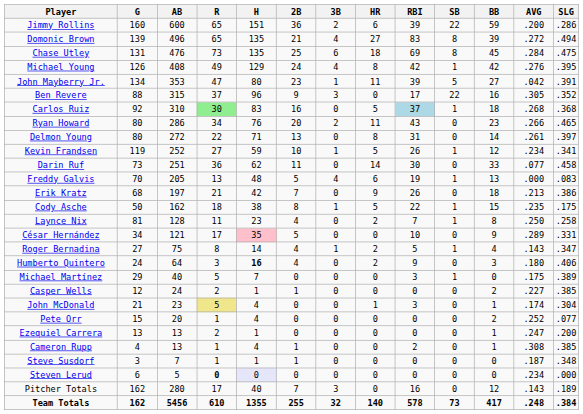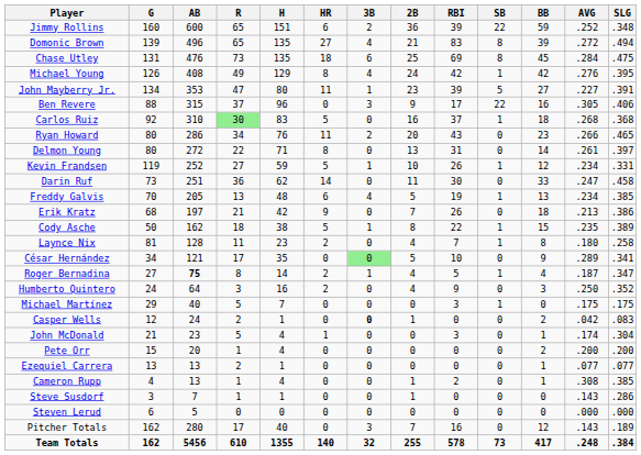columns swapped: 2B <-> HR
Jimmy Rollins | AVG: .200 -> .252
Jimmy Rollins | SLG: .286 -> .348
John Mayberry Jr. | AVG: .042 -> .227
Ben Revere | SLG: .352 -> .406
Carlos Ruiz | RBI: lightblue background -> no background
Kevin Frandsen | SLG: .341 -> .331
Darin Ruf | AVG: .077 -> .247
Freddy Galvis | AVG: .000 -> .234
Freddy Galvis | SLG: .083 -> .385
Cody Asche | SLG: .175 -> .389
Laynce Nix | AVG: .250 -> .180
César Hernández | H: pink background -> no background
César Hernández | 3B: no background -> lightgreen background
César Hernández | SLG: .331 -> .341
Roger Bernadina | AB: normal -> bold
Roger Bernadina | AVG: .143 -> .187
Humberto Quintero | H: bold -> normal
Humberto Quintero | AVG: .180 -> .250
Humberto Quintero | SLG: .406 -> .352
Michael Martínez | SLG: .389 -> .175
Casper Wells | 3B: normal -> bold
Casper Wells | AVG: .227 -> .042
Casper Wells | SLG: .385 -> .083
John McDonald | R: khaki background -> no background
Pete Orr | AVG: .252 -> .200
Pete Orr | SLG: .077 -> .200
Ezequiel Carrera | AVG: .247 -> .077
Ezequiel Carrera | SLG: .200 -> .077
Steve Susdorf | AVG: .187 -> .143
Steve Susdorf | SLG: .348 -> .286
Steven Lerud | R: bold -> normal
Steven Lerud | H: lavender background -> no background
Steven Lerud | AVG: .234 -> .000
